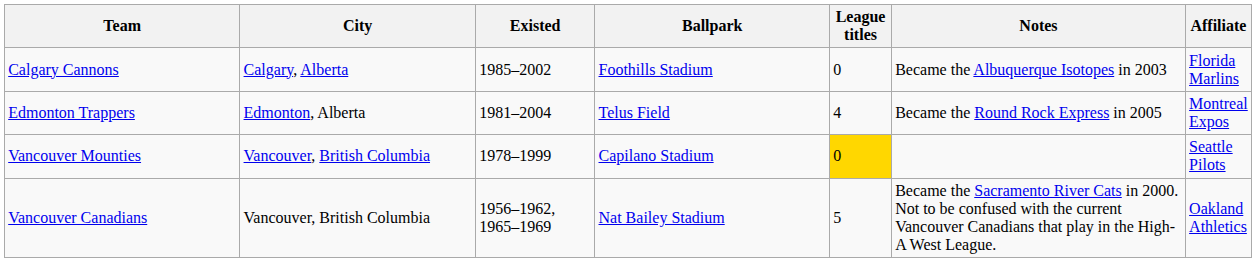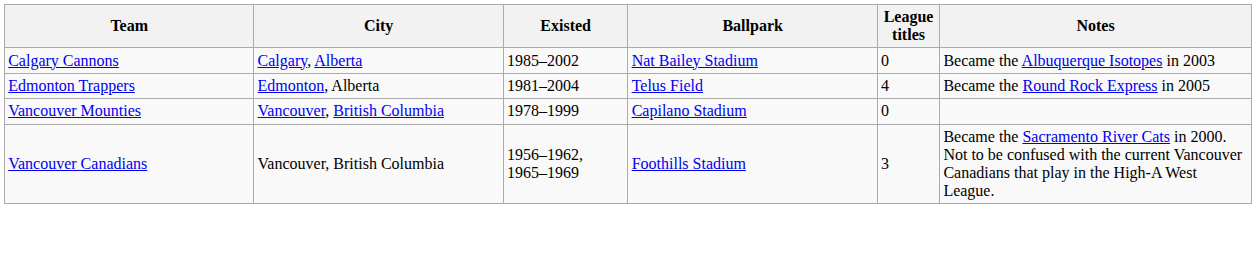- column: Affiliate | Florida Marlins | Montreal Expos | Seattle Pilots | Oakland Athletics
Calgary Cannons | Ballpark: Foothills Stadium -> Nat Bailey Stadium
Vancouver Mounties | League titles: gold background -> no background
Vancouver Canadians | Ballpark: Nat Bailey Stadium -> Foothills Stadium
Vancouver Canadians | League titles: 5 -> 3
